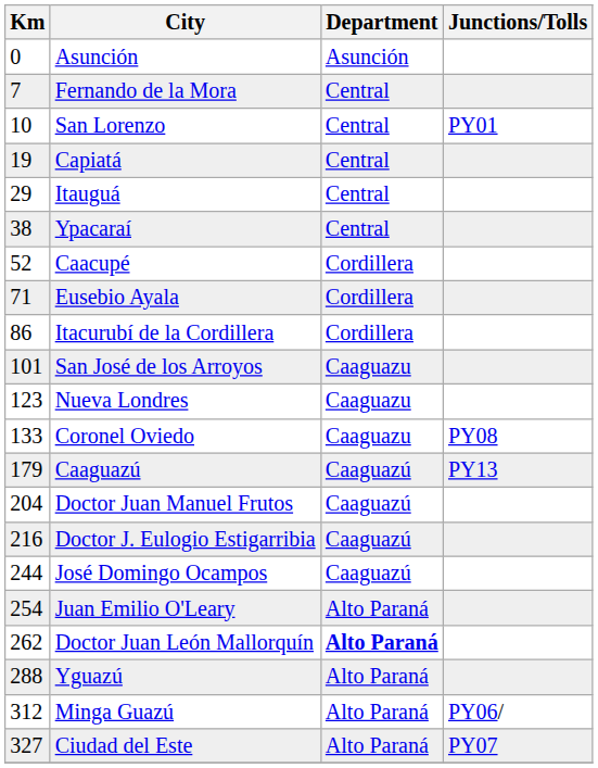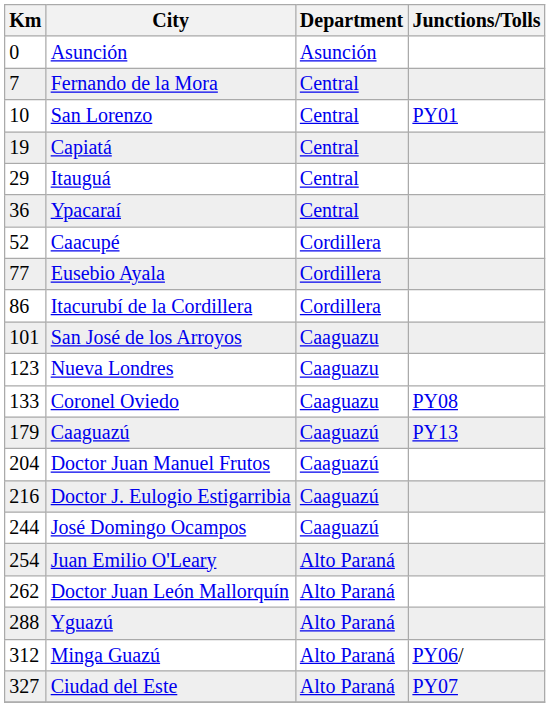Ypacaraí | Km: 38 -> 36
Eusebio Ayala | Km: 71 -> 77
Doctor Juan León Mallorquín | Department: bold -> normal
